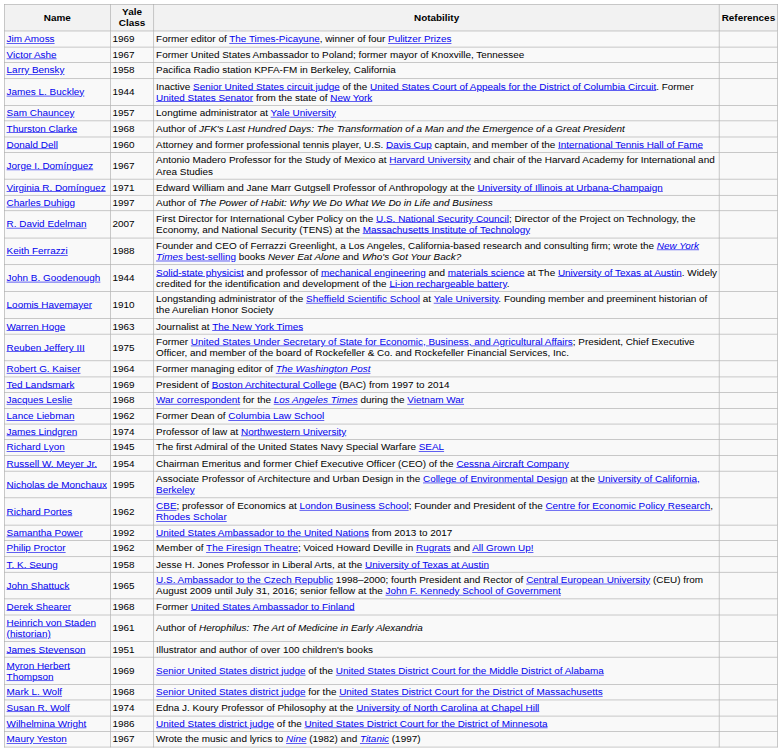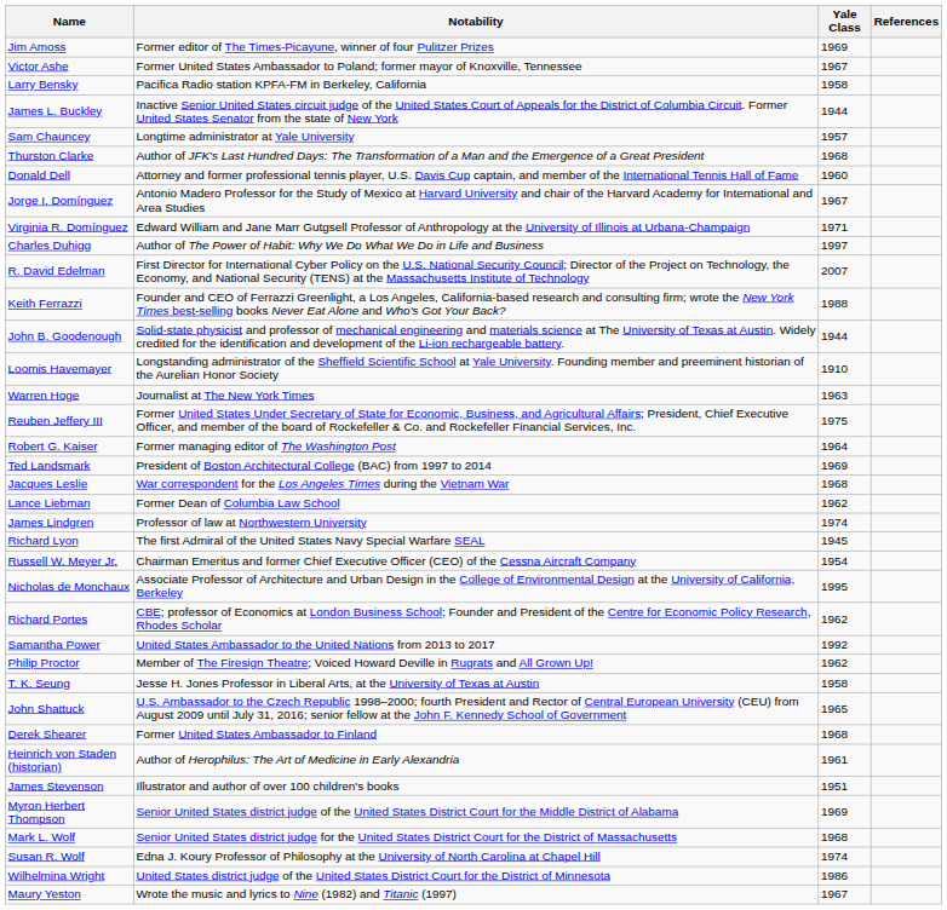columns swapped: Yale Class <-> Notability
